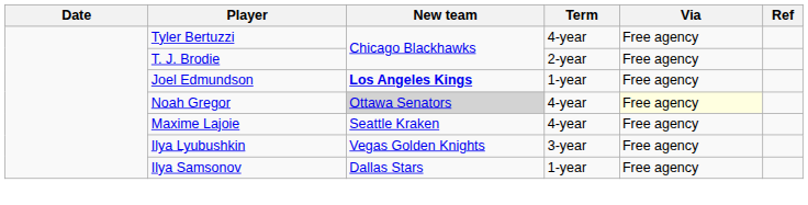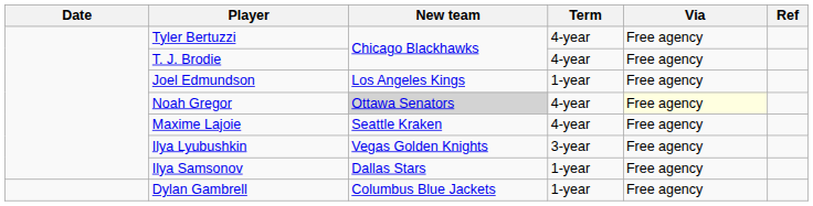T. J. Brodie | Term: 2-year -> 4-year
Joel Edmundson | New team: bold -> normal
+ row: Dylan Gambrell | Columbus Blue Jackets | 1-year | Free agency
